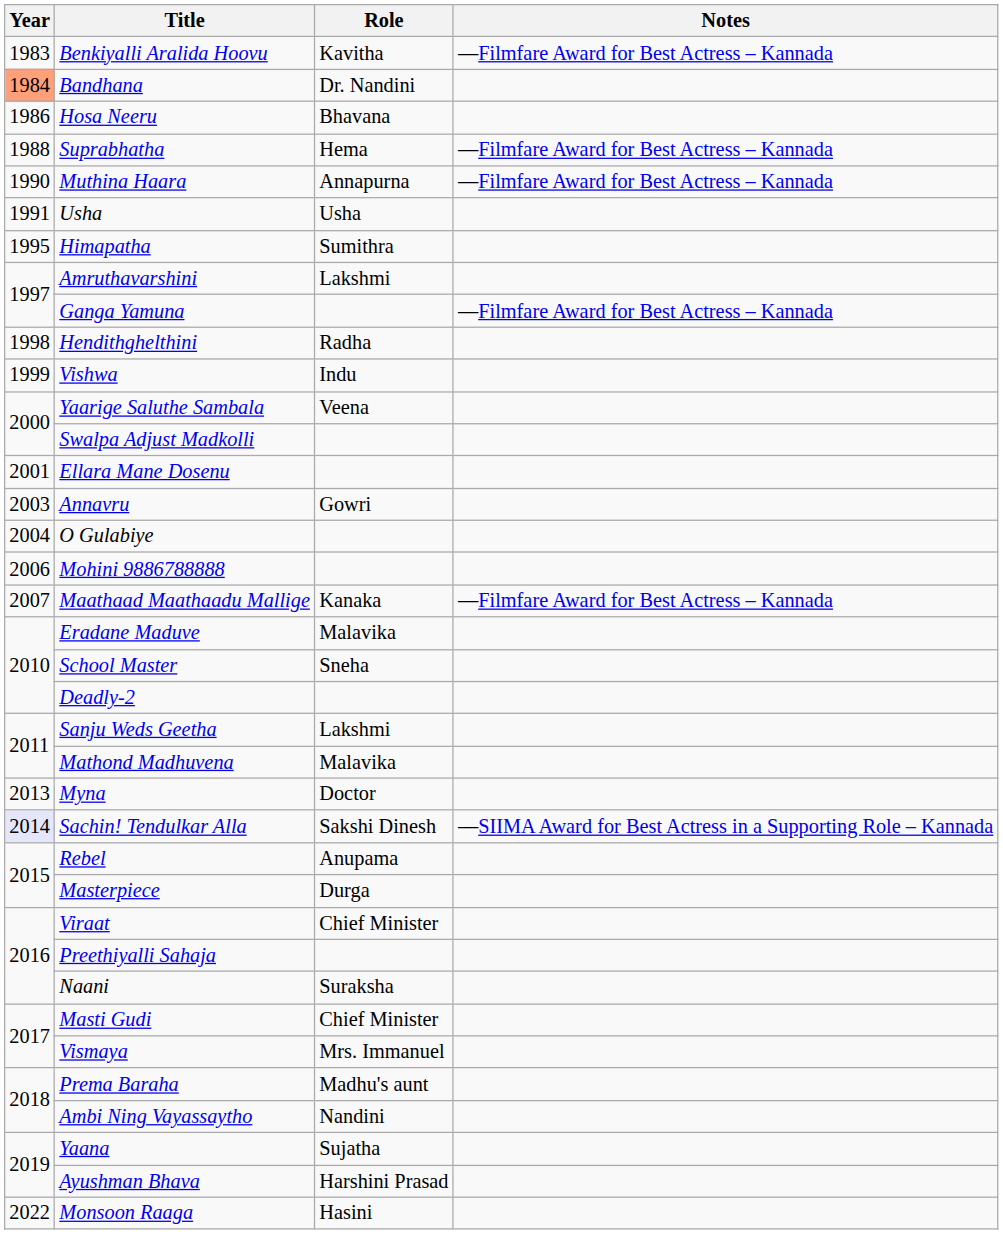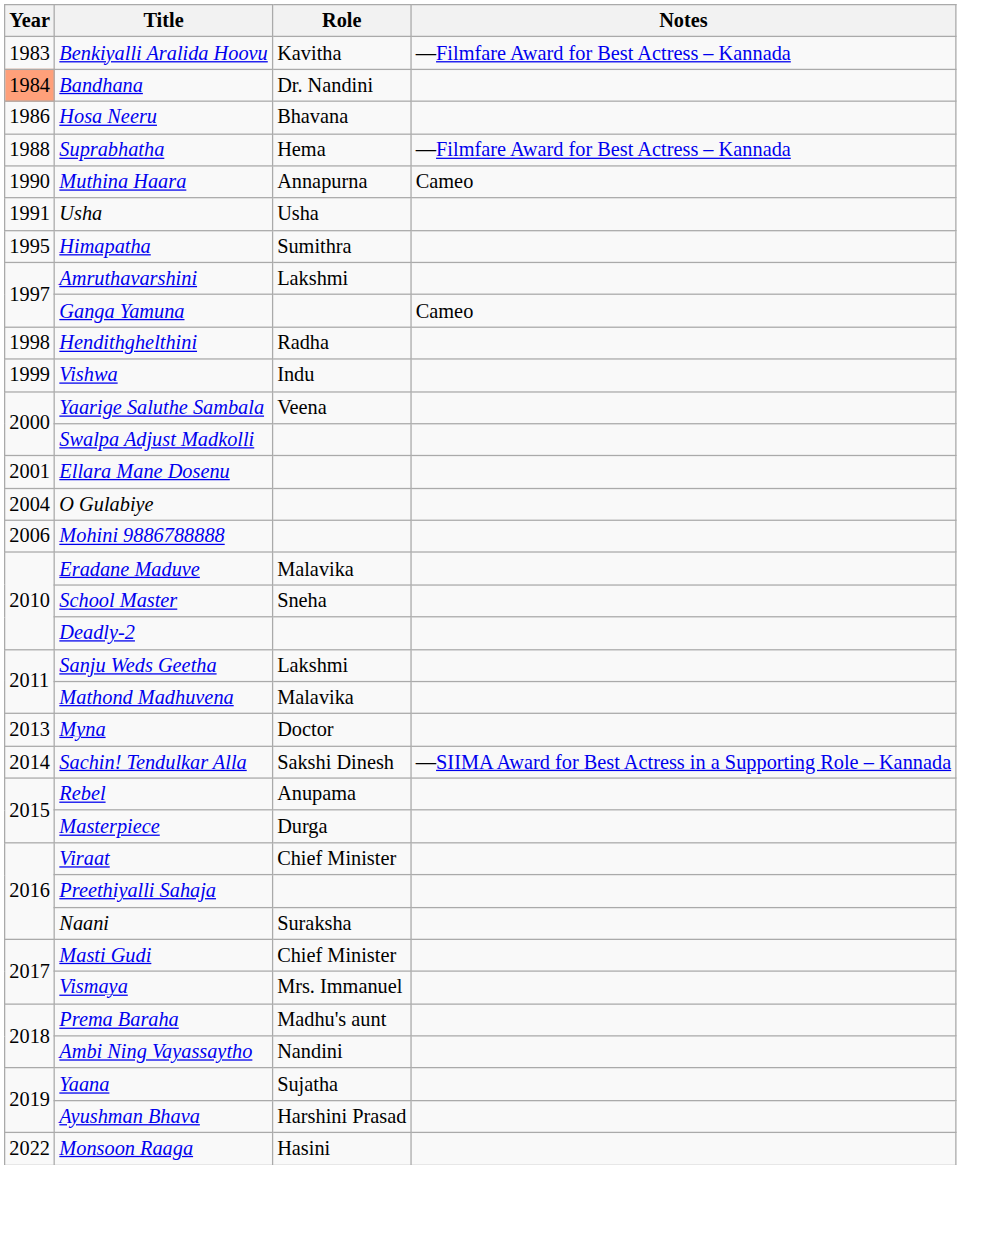Muthina Haara | Notes: —Filmfare Award for Best Actress – Kannada -> Cameo
Ganga Yamuna | Notes: —Filmfare Award for Best Actress – Kannada -> Cameo
- row: 2003 | Annavru | Gowri
- row: 2007 | Maathaad Maathaadu Mallige | Kanaka | —Filmfare Award for Best Actress – Kannada
Sachin! Tendulkar Alla | Year: lavender background -> no background
